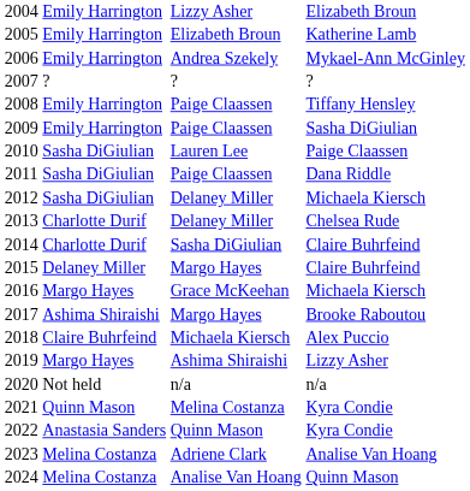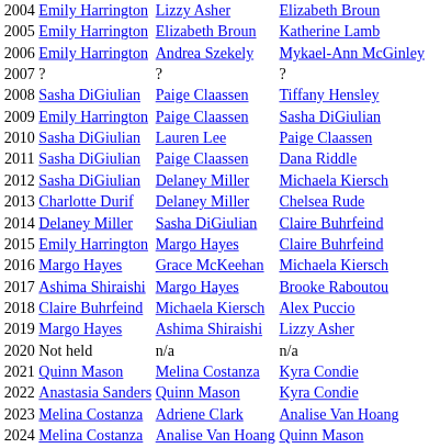2008 | column 2: Emily Harrington -> Sasha DiGiulian
2014 | column 2: Charlotte Durif -> Delaney Miller
2015 | column 2: Delaney Miller -> Emily Harrington
